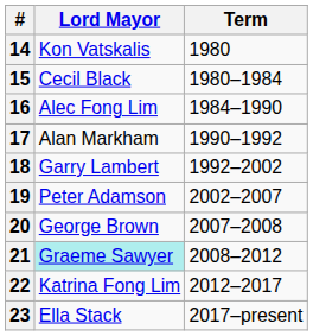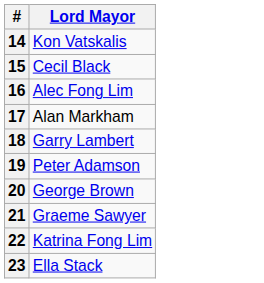- column: Term | 1980 | 1980–1984 | 1984–1990 | 1990–1992 | 1992–2002 | 2002–2007 | 2007–2008 | 2008–2012 | 2012–2017 | 2017–present
21 | Lord Mayor: paleturquoise background -> no background
